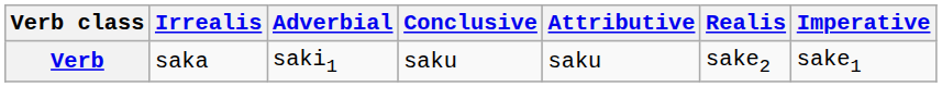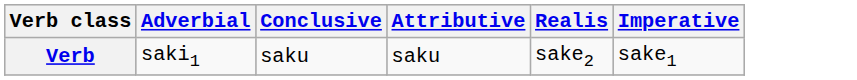- column: Irrealis | saka
